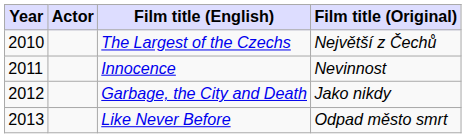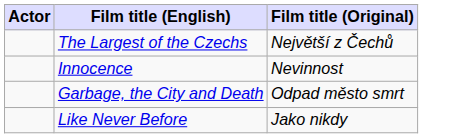- column: Year | 2010 | 2011 | 2012 | 2013
Garbage, the City and Death | Film title (Original): Jako nikdy -> Odpad město smrt
Like Never Before | Film title (Original): Odpad město smrt -> Jako nikdy
